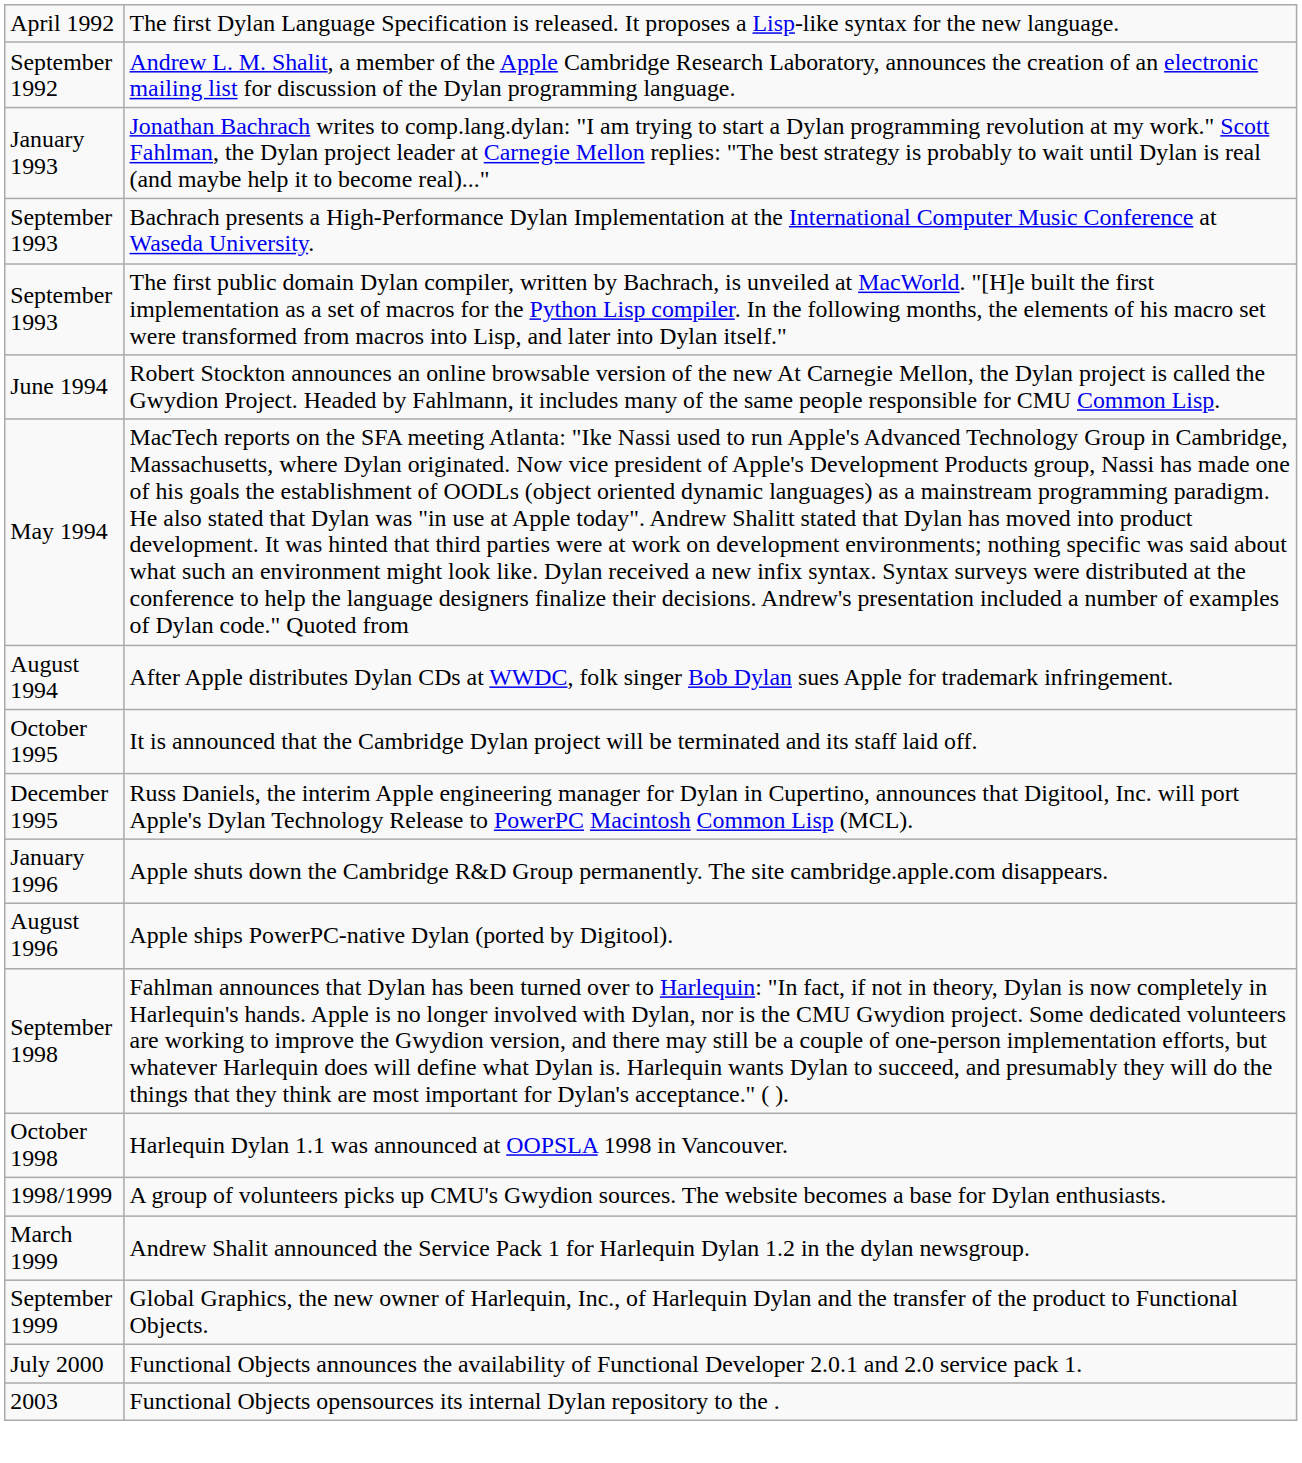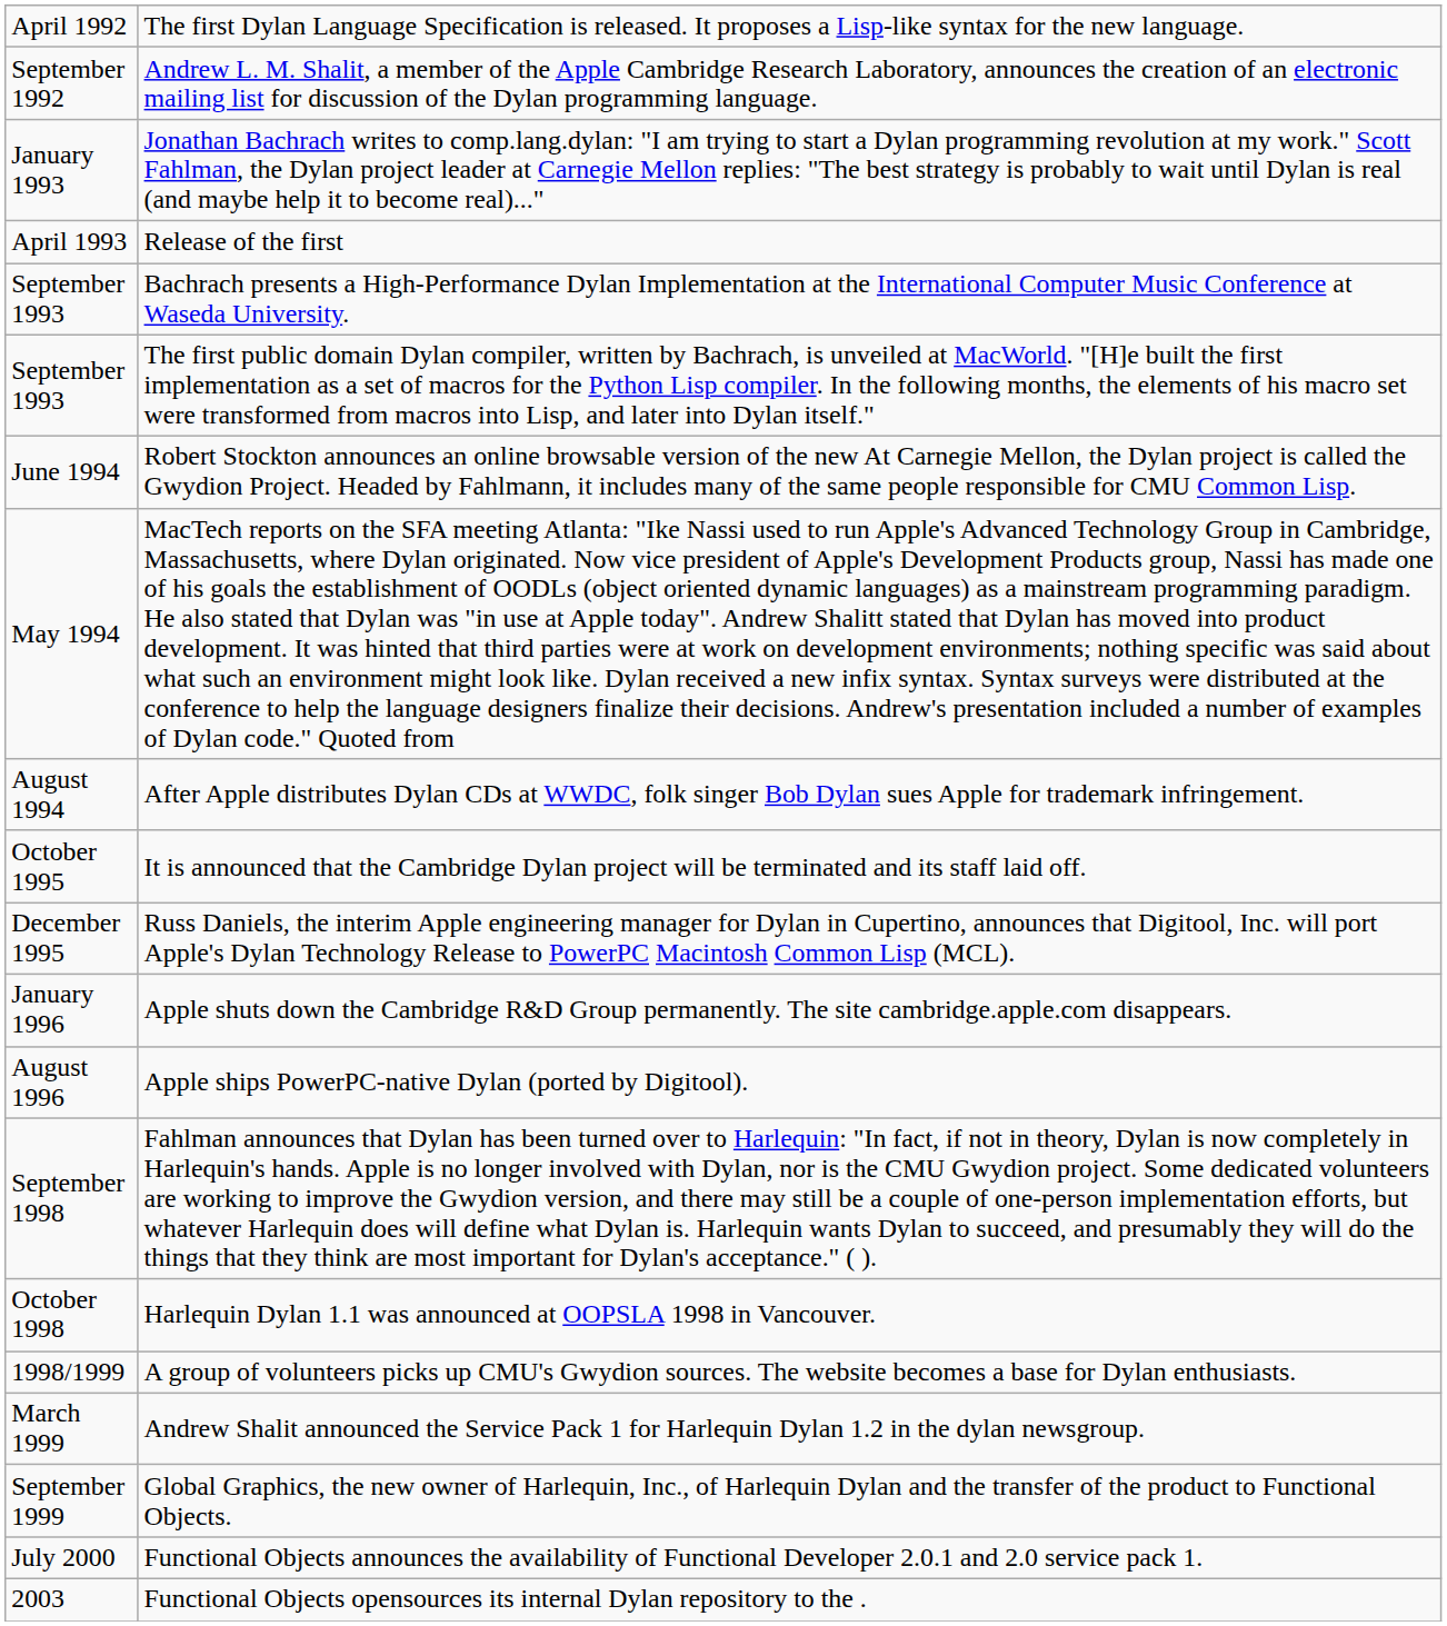+ row: April 1993 | Release of the first
